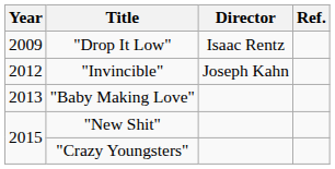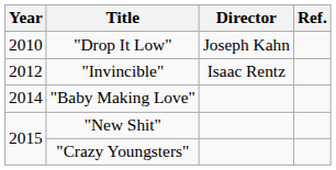"Drop It Low" | Year: 2009 -> 2010
"Drop It Low" | Director: Isaac Rentz -> Joseph Kahn
"Invincible" | Director: Joseph Kahn -> Isaac Rentz
"Baby Making Love" | Year: 2013 -> 2014
